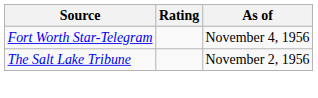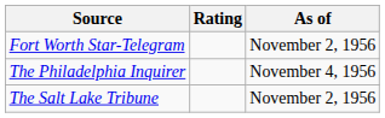Fort Worth Star-Telegram | As of: November 4, 1956 -> November 2, 1956
+ row: The Philadelphia Inquirer | November 4, 1956
